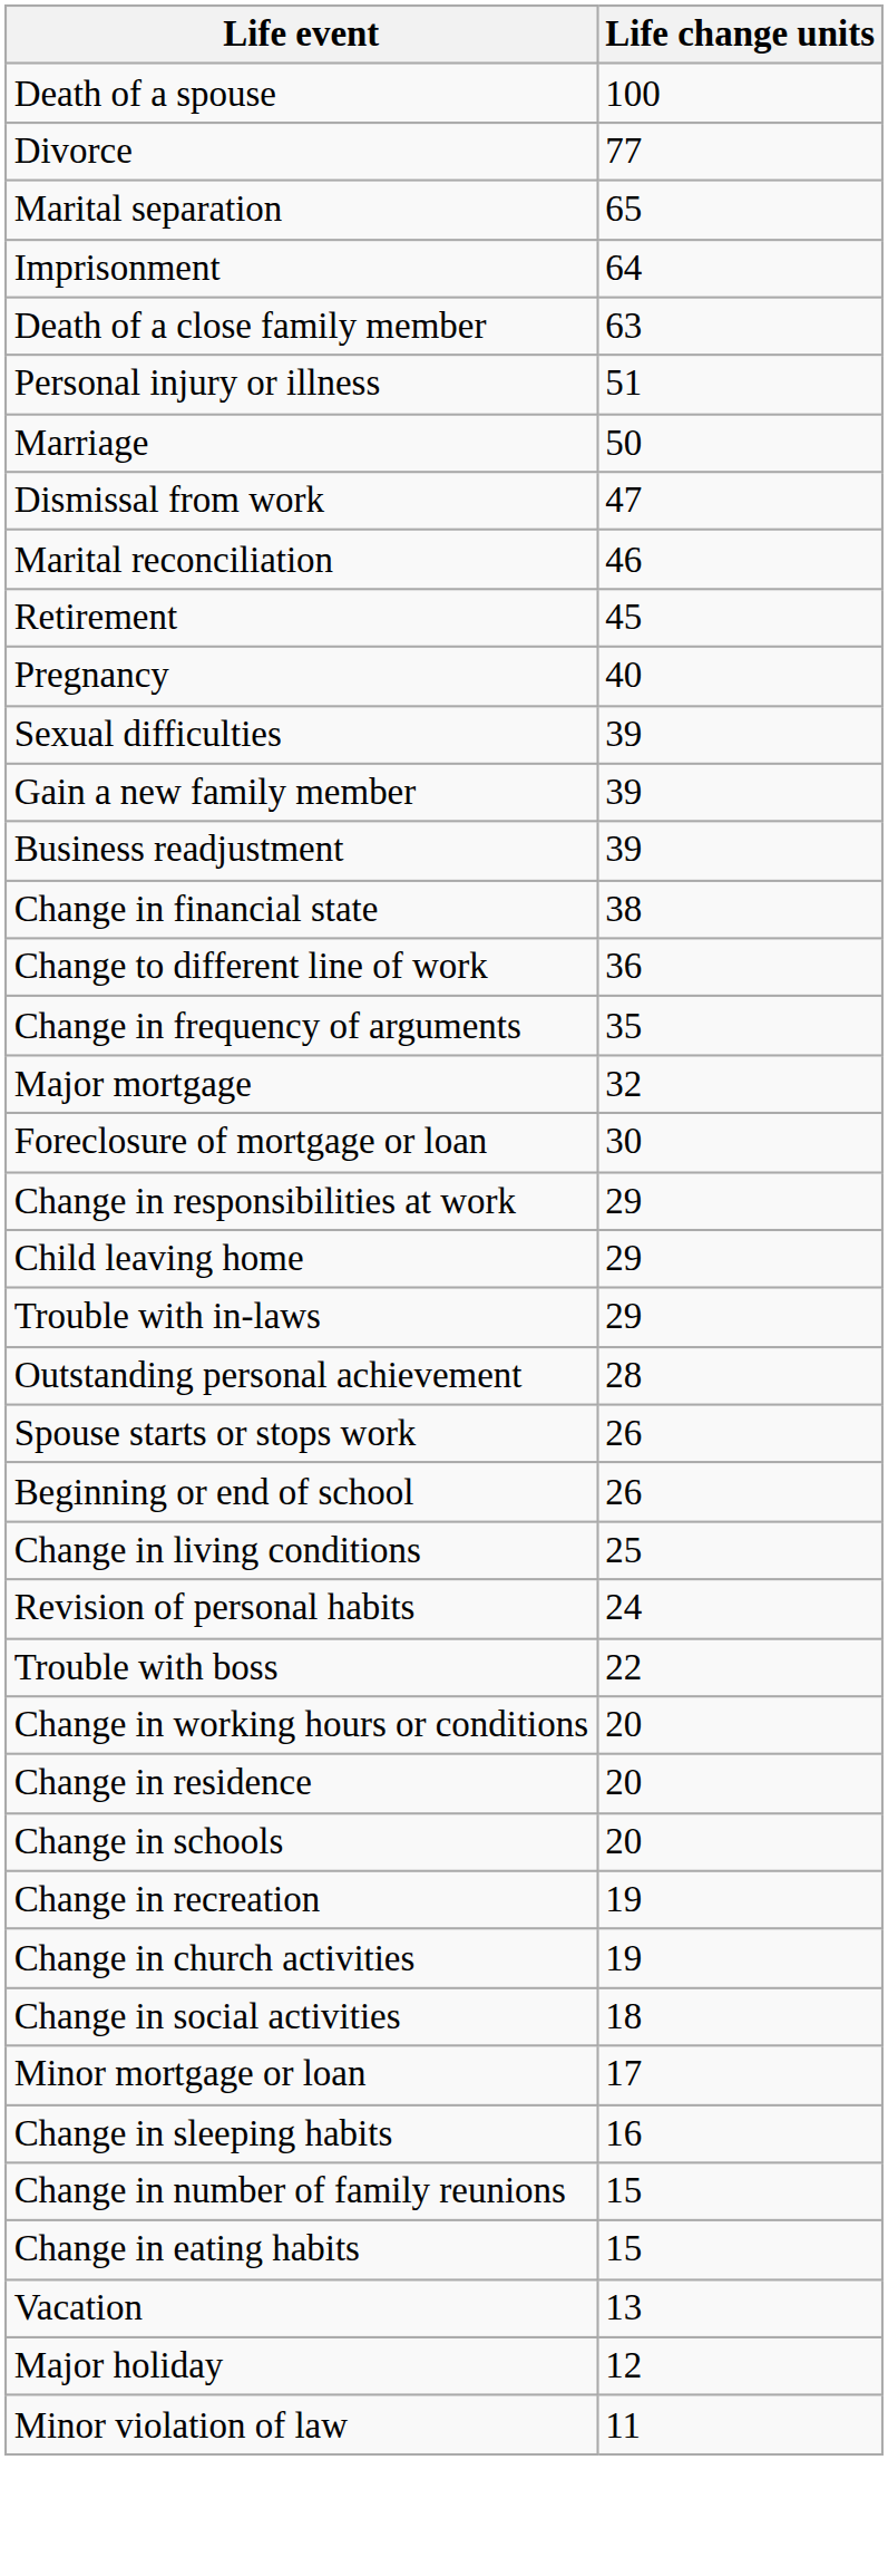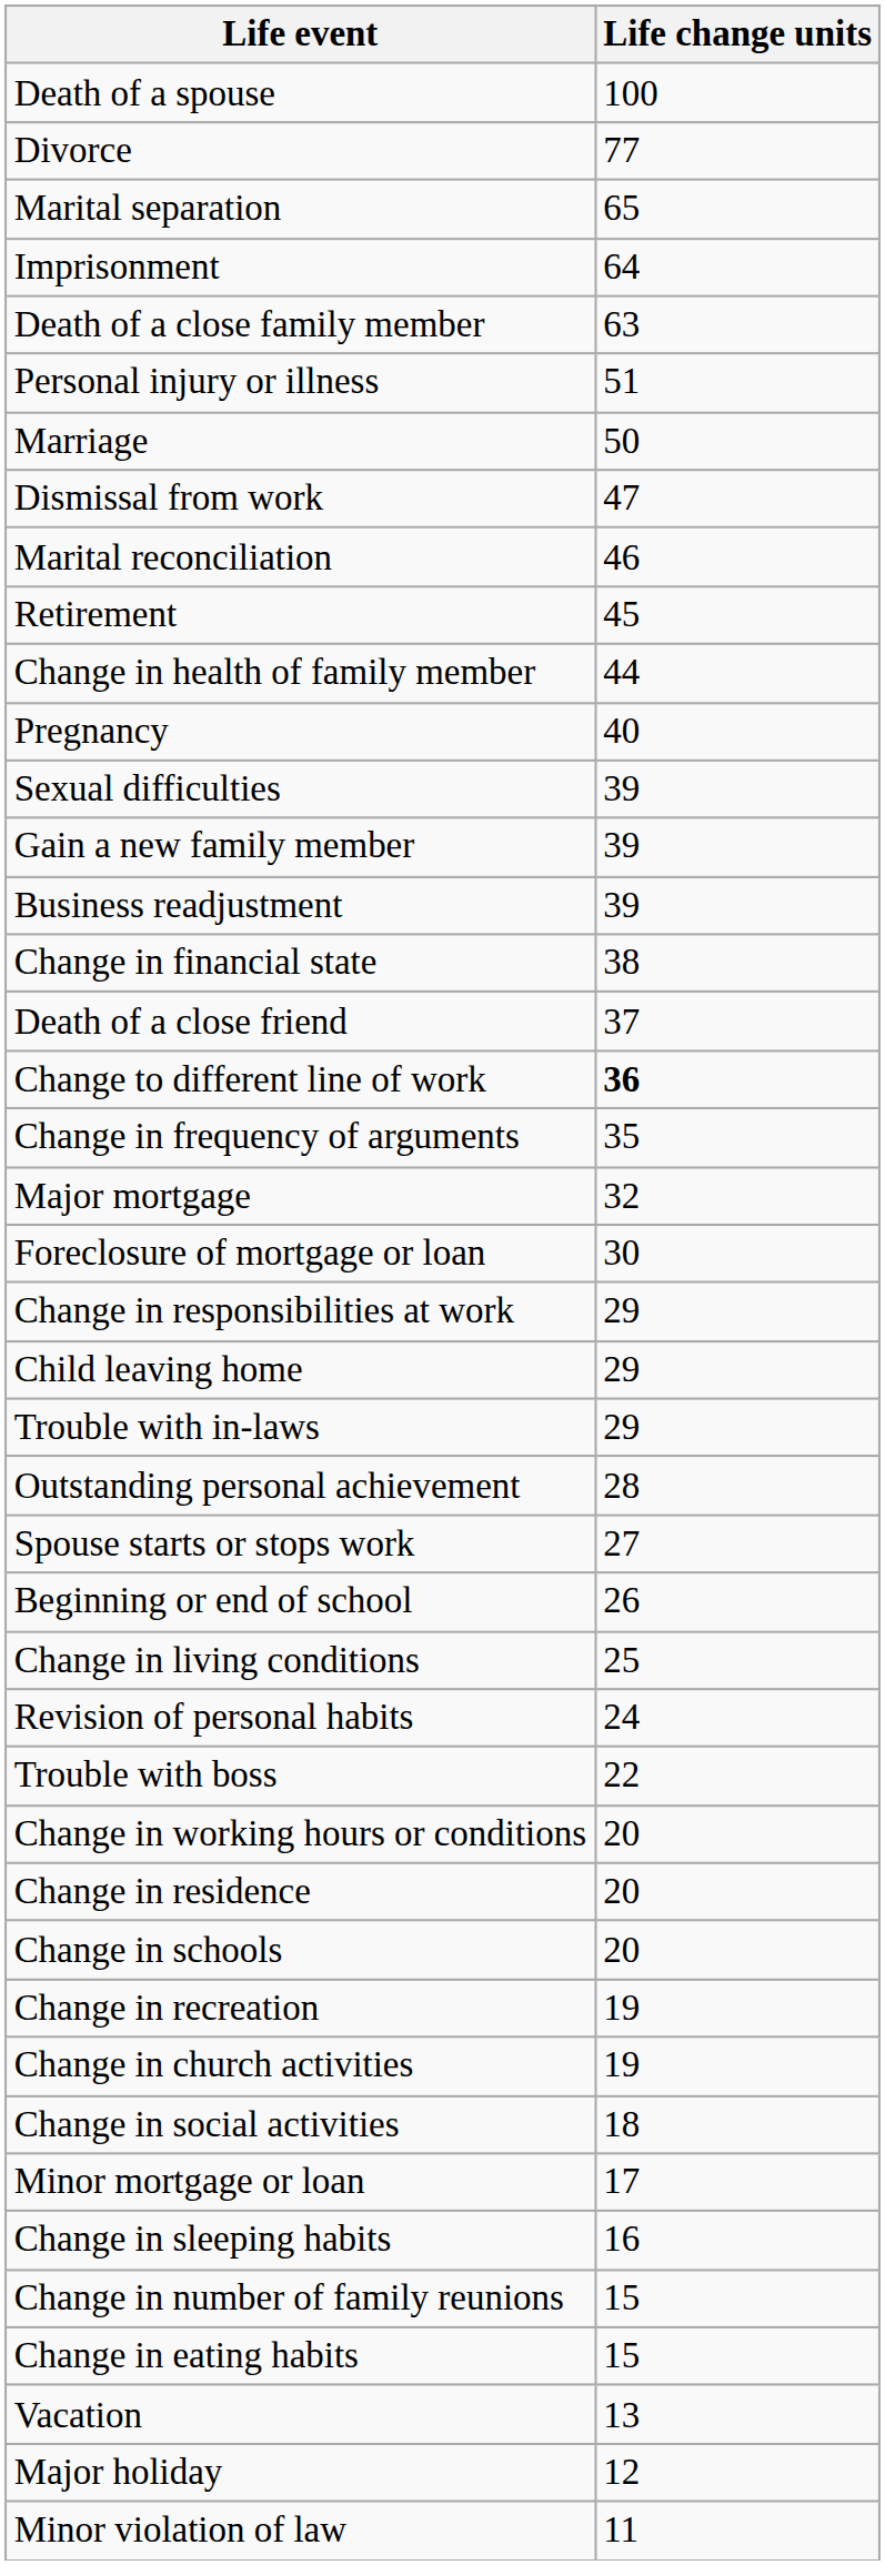+ row: Change in health of family member | 44
+ row: Death of a close friend | 37
Change to different line of work | Life change units: normal -> bold
Spouse starts or stops work | Life change units: 26 -> 27
